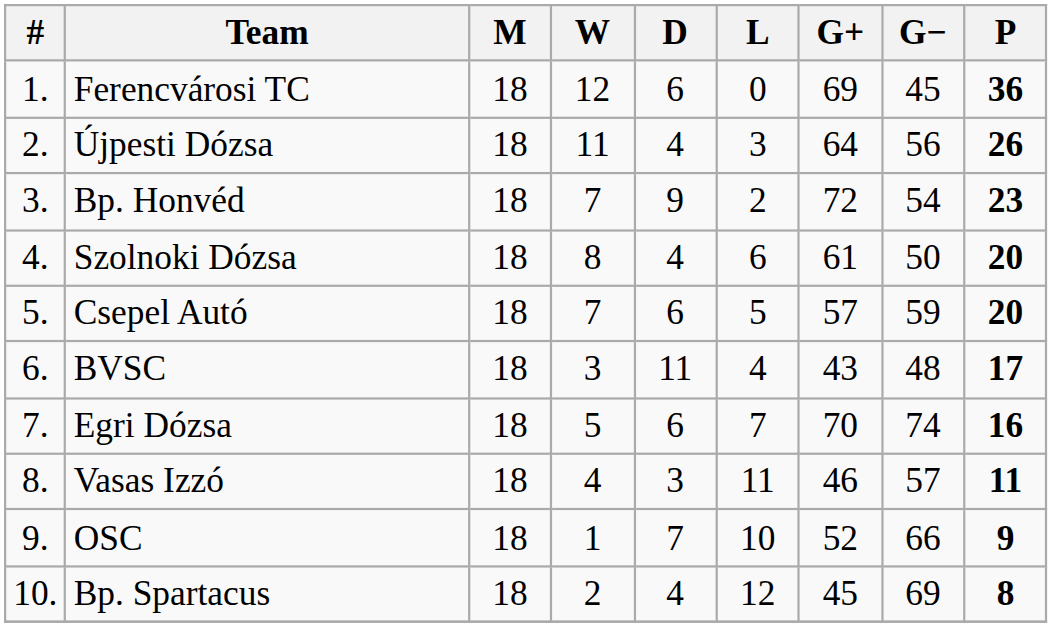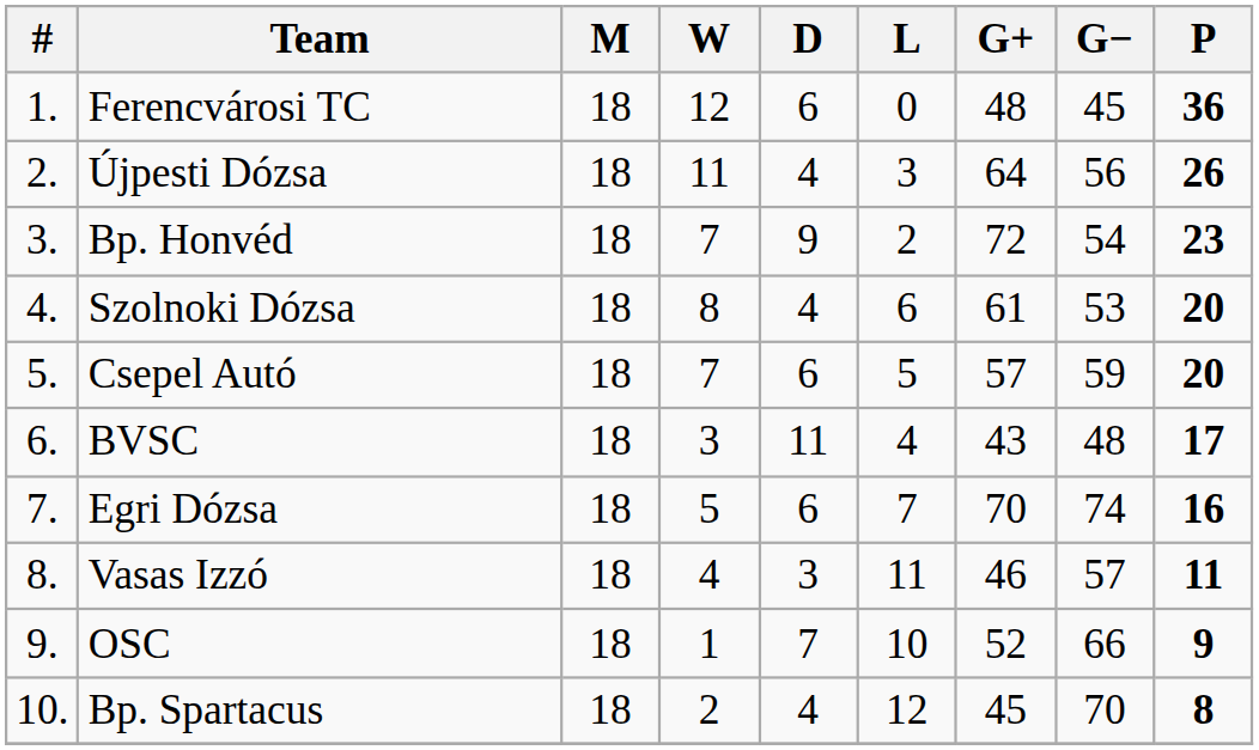Ferencvárosi TC | G+: 69 -> 48
Szolnoki Dózsa | G−: 50 -> 53
Bp. Spartacus | G−: 69 -> 70
